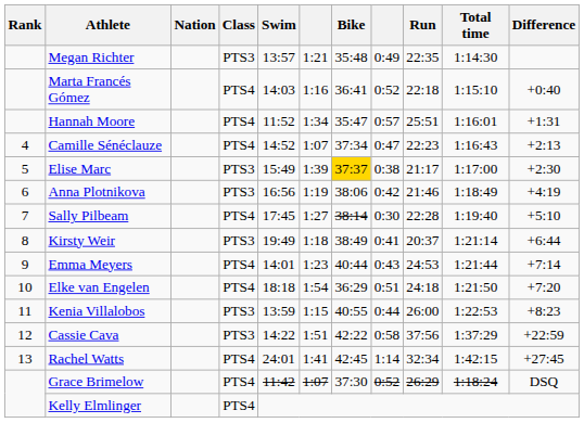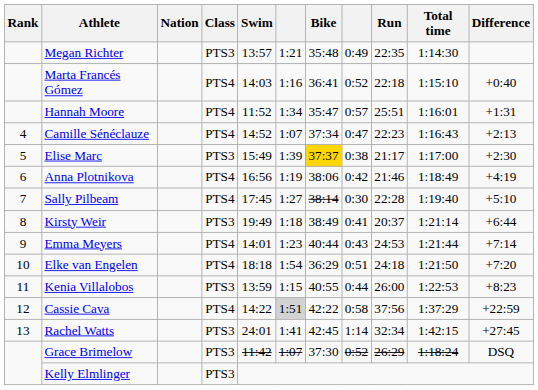Anna Plotnikova | Class: PTS3 -> PTS4
Cassie Cava | Class: PTS3 -> PTS4
Cassie Cava | column 6: no background -> lightgrey background
Rachel Watts | Class: PTS4 -> PTS3
Grace Brimelow | Class: PTS4 -> PTS3
Kelly Elmlinger | Class: PTS4 -> PTS3
